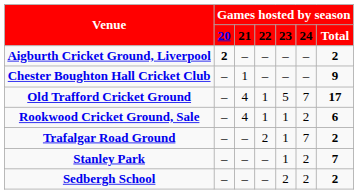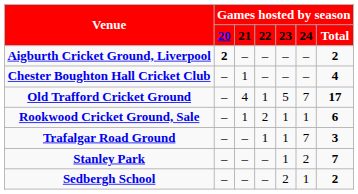Chester Boughton Hall Cricket Club | column 7: 9 -> 4
Rookwood Cricket Ground, Sale | column 3: 4 -> 1
Rookwood Cricket Ground, Sale | column 4: 1 -> 2
Rookwood Cricket Ground, Sale | column 6: 2 -> 1
Trafalgar Road Ground | column 4: 2 -> 1
Trafalgar Road Ground | column 7: 2 -> 3
Sedbergh School | column 6: 2 -> 1
